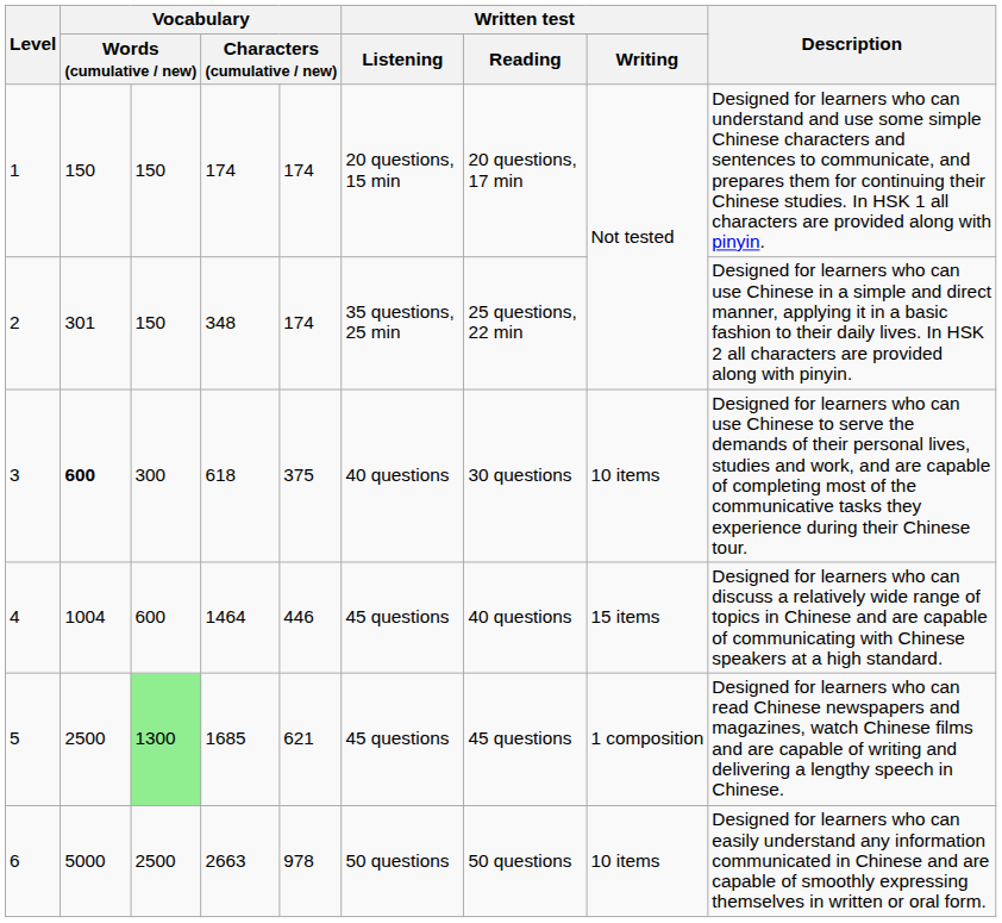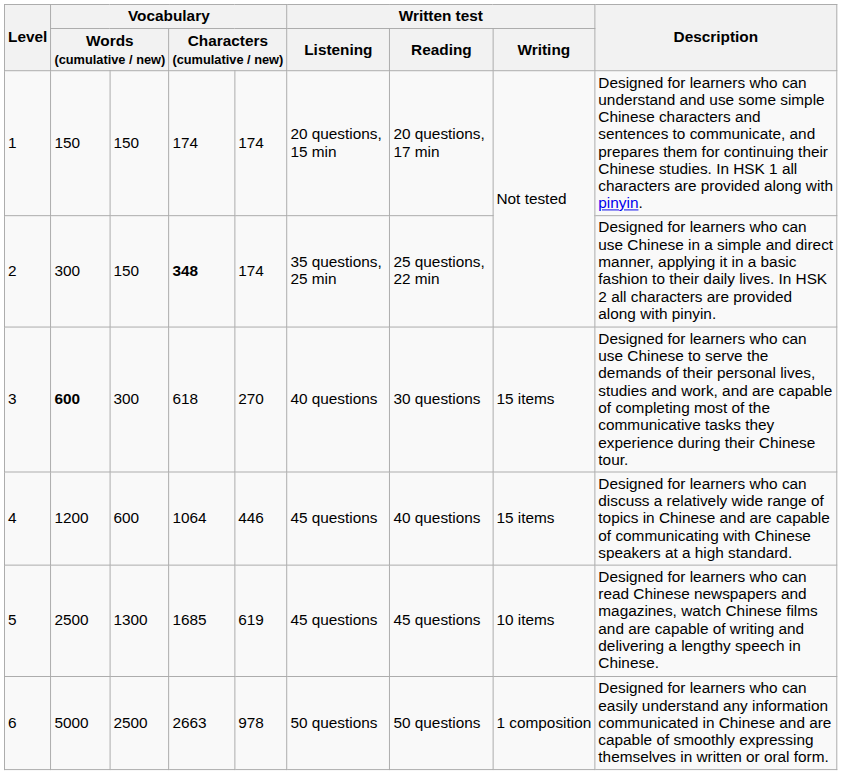2 | column 2: 301 -> 300
2 | column 4: normal -> bold
3 | column 5: 375 -> 270
3 | Written test / Writing: 10 items -> 15 items
4 | column 2: 1004 -> 1200
4 | column 4: 1464 -> 1064
5 | column 3: lightgreen background -> no background
5 | column 5: 621 -> 619
5 | Written test / Writing: 1 composition -> 10 items
6 | Written test / Writing: 10 items -> 1 composition
